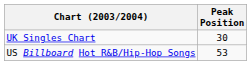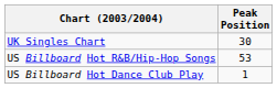+ row: US Billboard Hot Dance Club Play | 1
